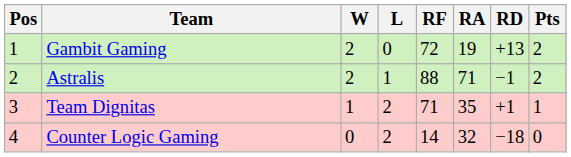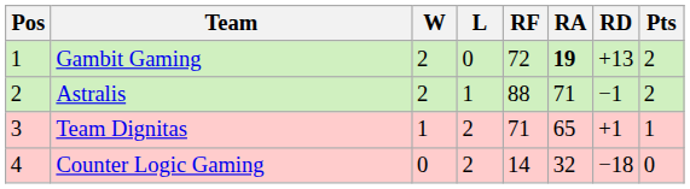Gambit Gaming | RA: normal -> bold
Team Dignitas | RA: 35 -> 65
